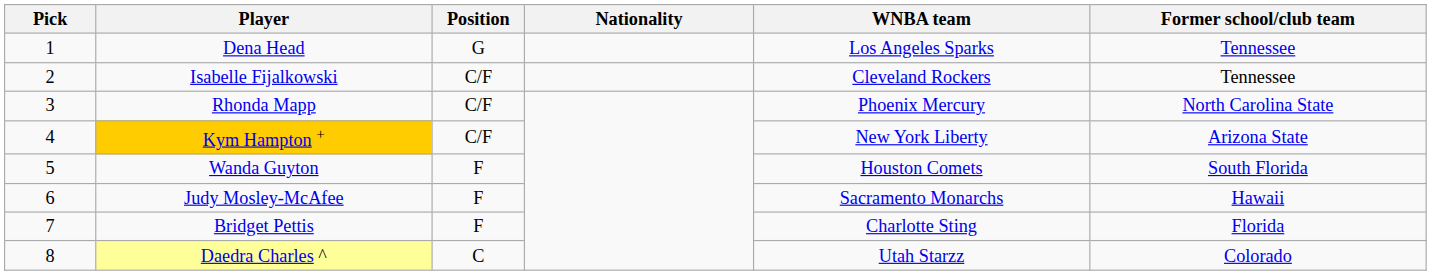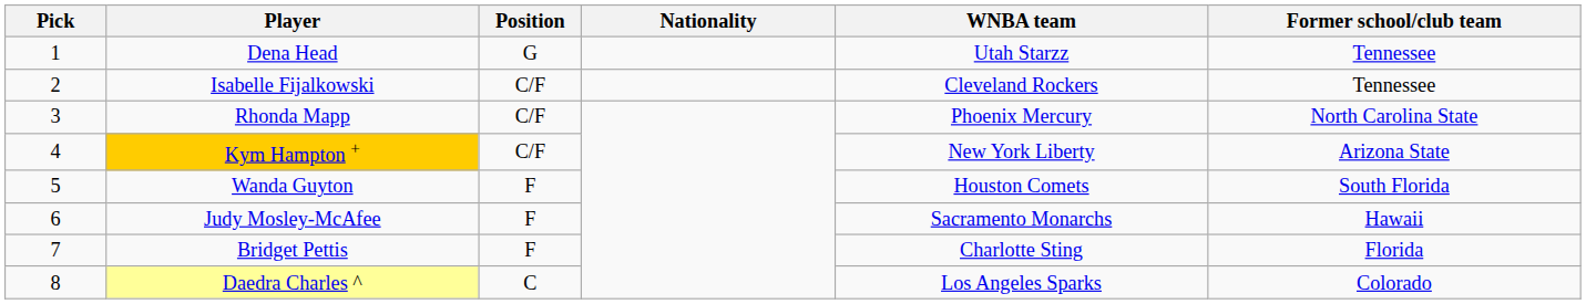Dena Head | WNBA team: Los Angeles Sparks -> Utah Starzz
Daedra Charles ^ | WNBA team: Utah Starzz -> Los Angeles Sparks
